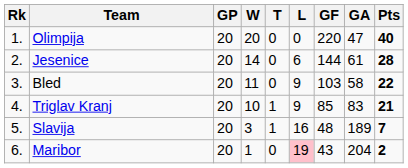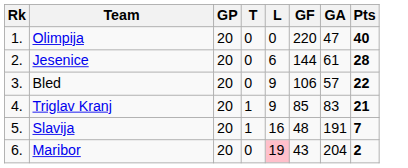- column: W | 20 | 14 | 11 | 10 | 3 | 1
Bled | GF: 103 -> 106
Bled | GA: 58 -> 57
Slavija | GA: 189 -> 191
